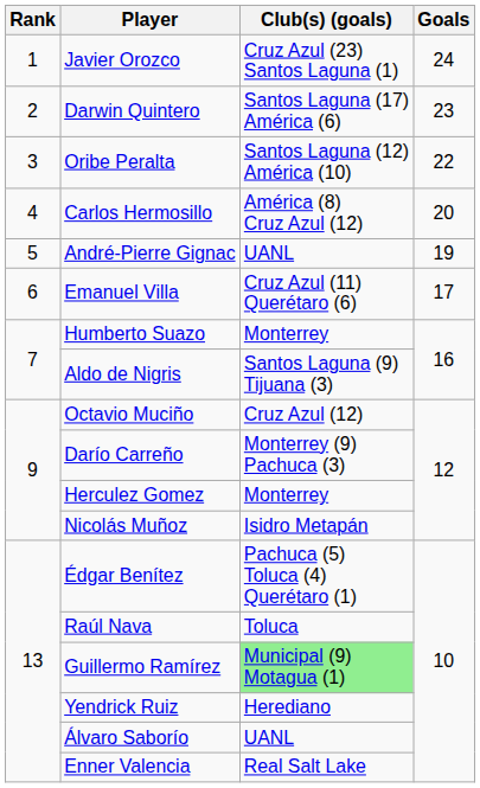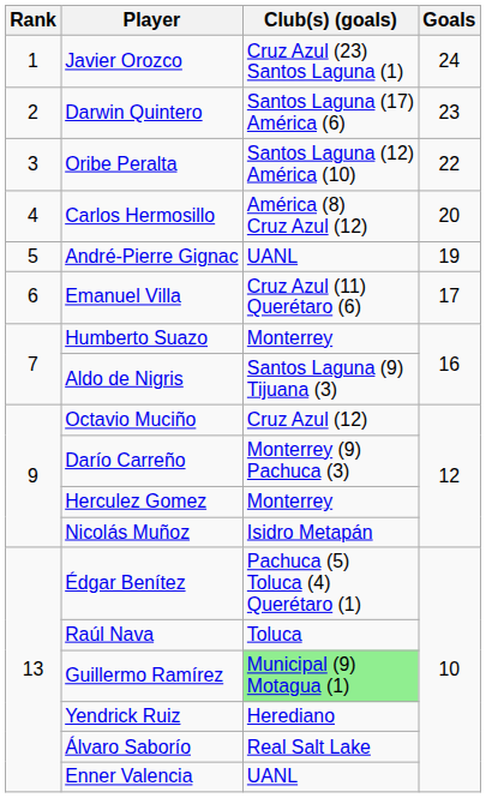Álvaro Saborío | Club(s) (goals): UANL -> Real Salt Lake
Enner Valencia | Club(s) (goals): Real Salt Lake -> UANL
